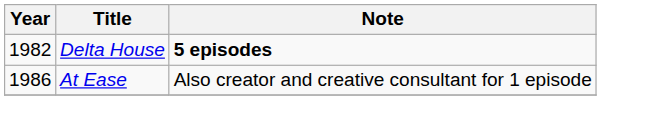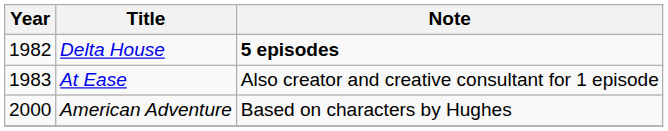At Ease | Year: 1986 -> 1983
+ row: 2000 | American Adventure | Based on characters by Hughes
